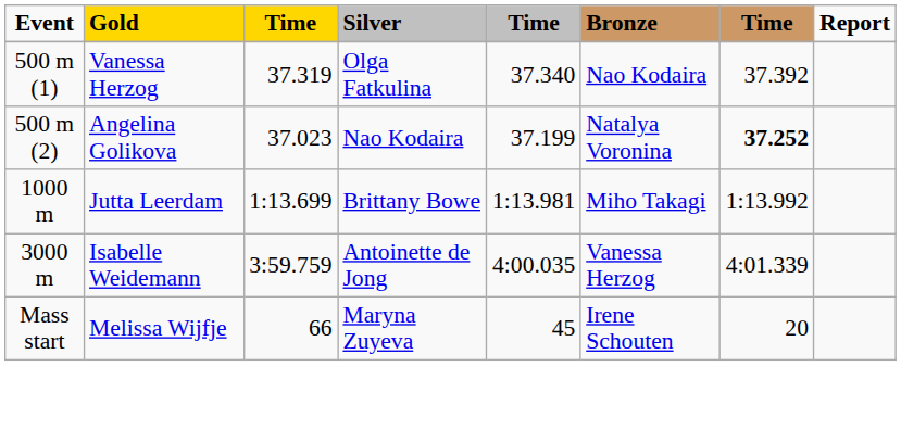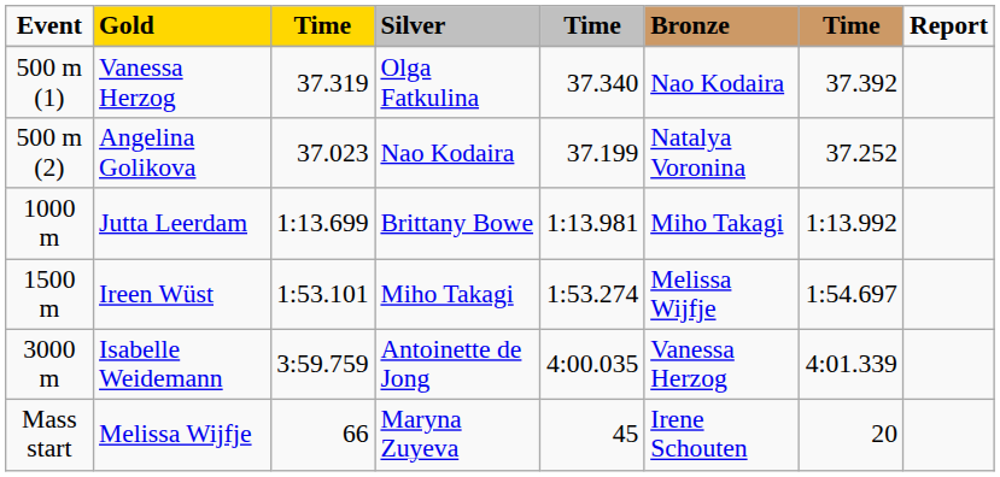Angelina Golikova | column 7: bold -> normal
+ row: 1500 m | Ireen Wüst | 1:53.101 | Miho Takagi | 1:53.274 | Melissa Wijfje | 1:54.697
